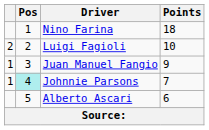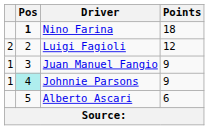Nino Farina | Pos: normal -> bold
Luigi Fagioli | Points: 10 -> 12
Johnnie Parsons | Points: 7 -> 9
